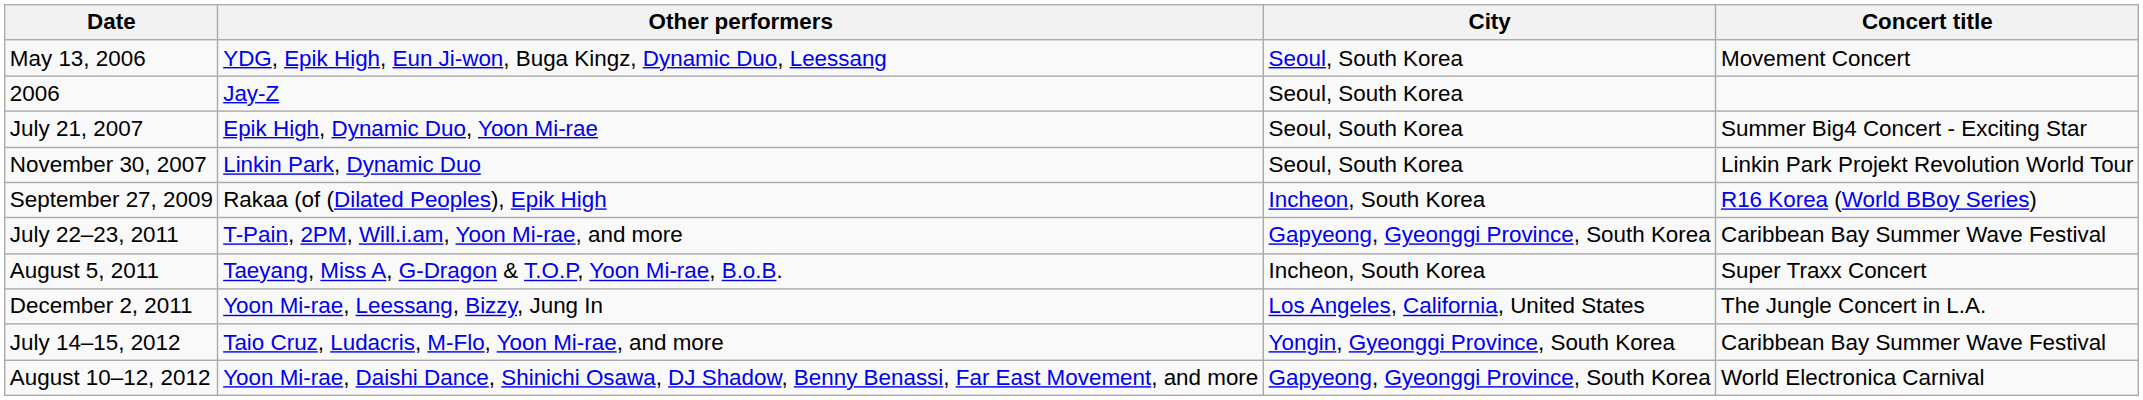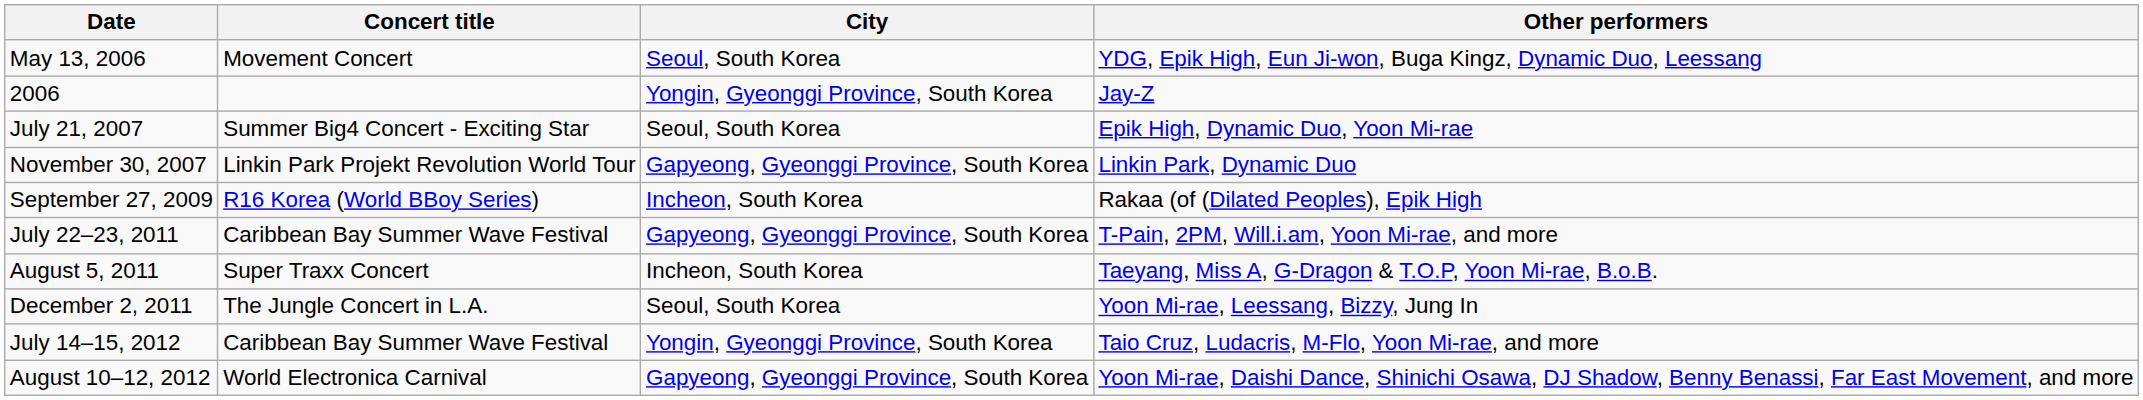columns swapped: Concert title <-> Other performers
2006 | City: Seoul, South Korea -> Yongin, Gyeonggi Province, South Korea
November 30, 2007 | City: Seoul, South Korea -> Gapyeong, Gyeonggi Province, South Korea
December 2, 2011 | City: Los Angeles, California, United States -> Seoul, South Korea
